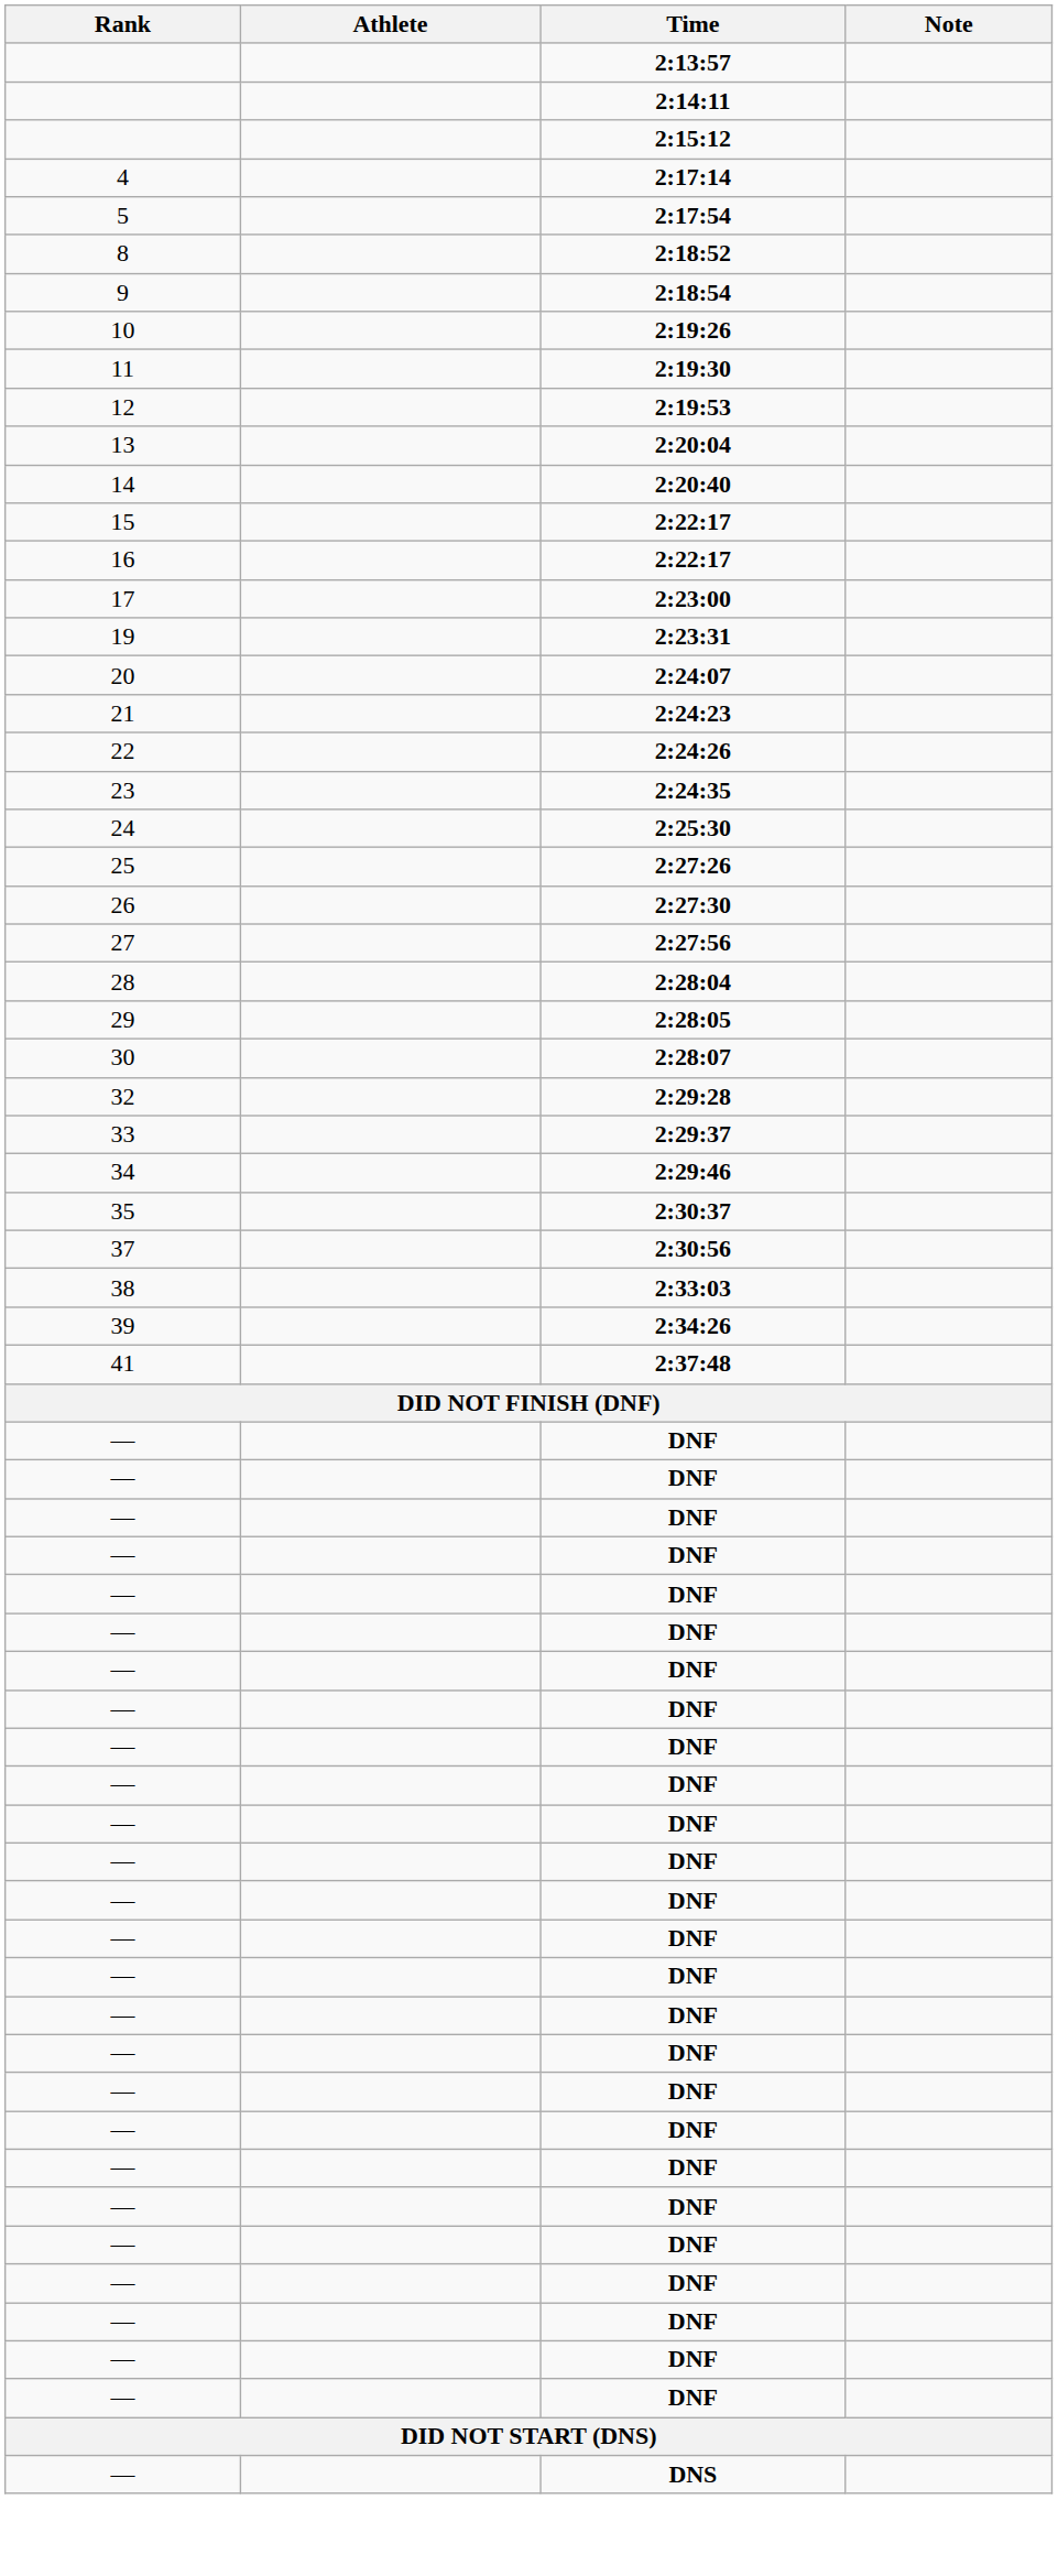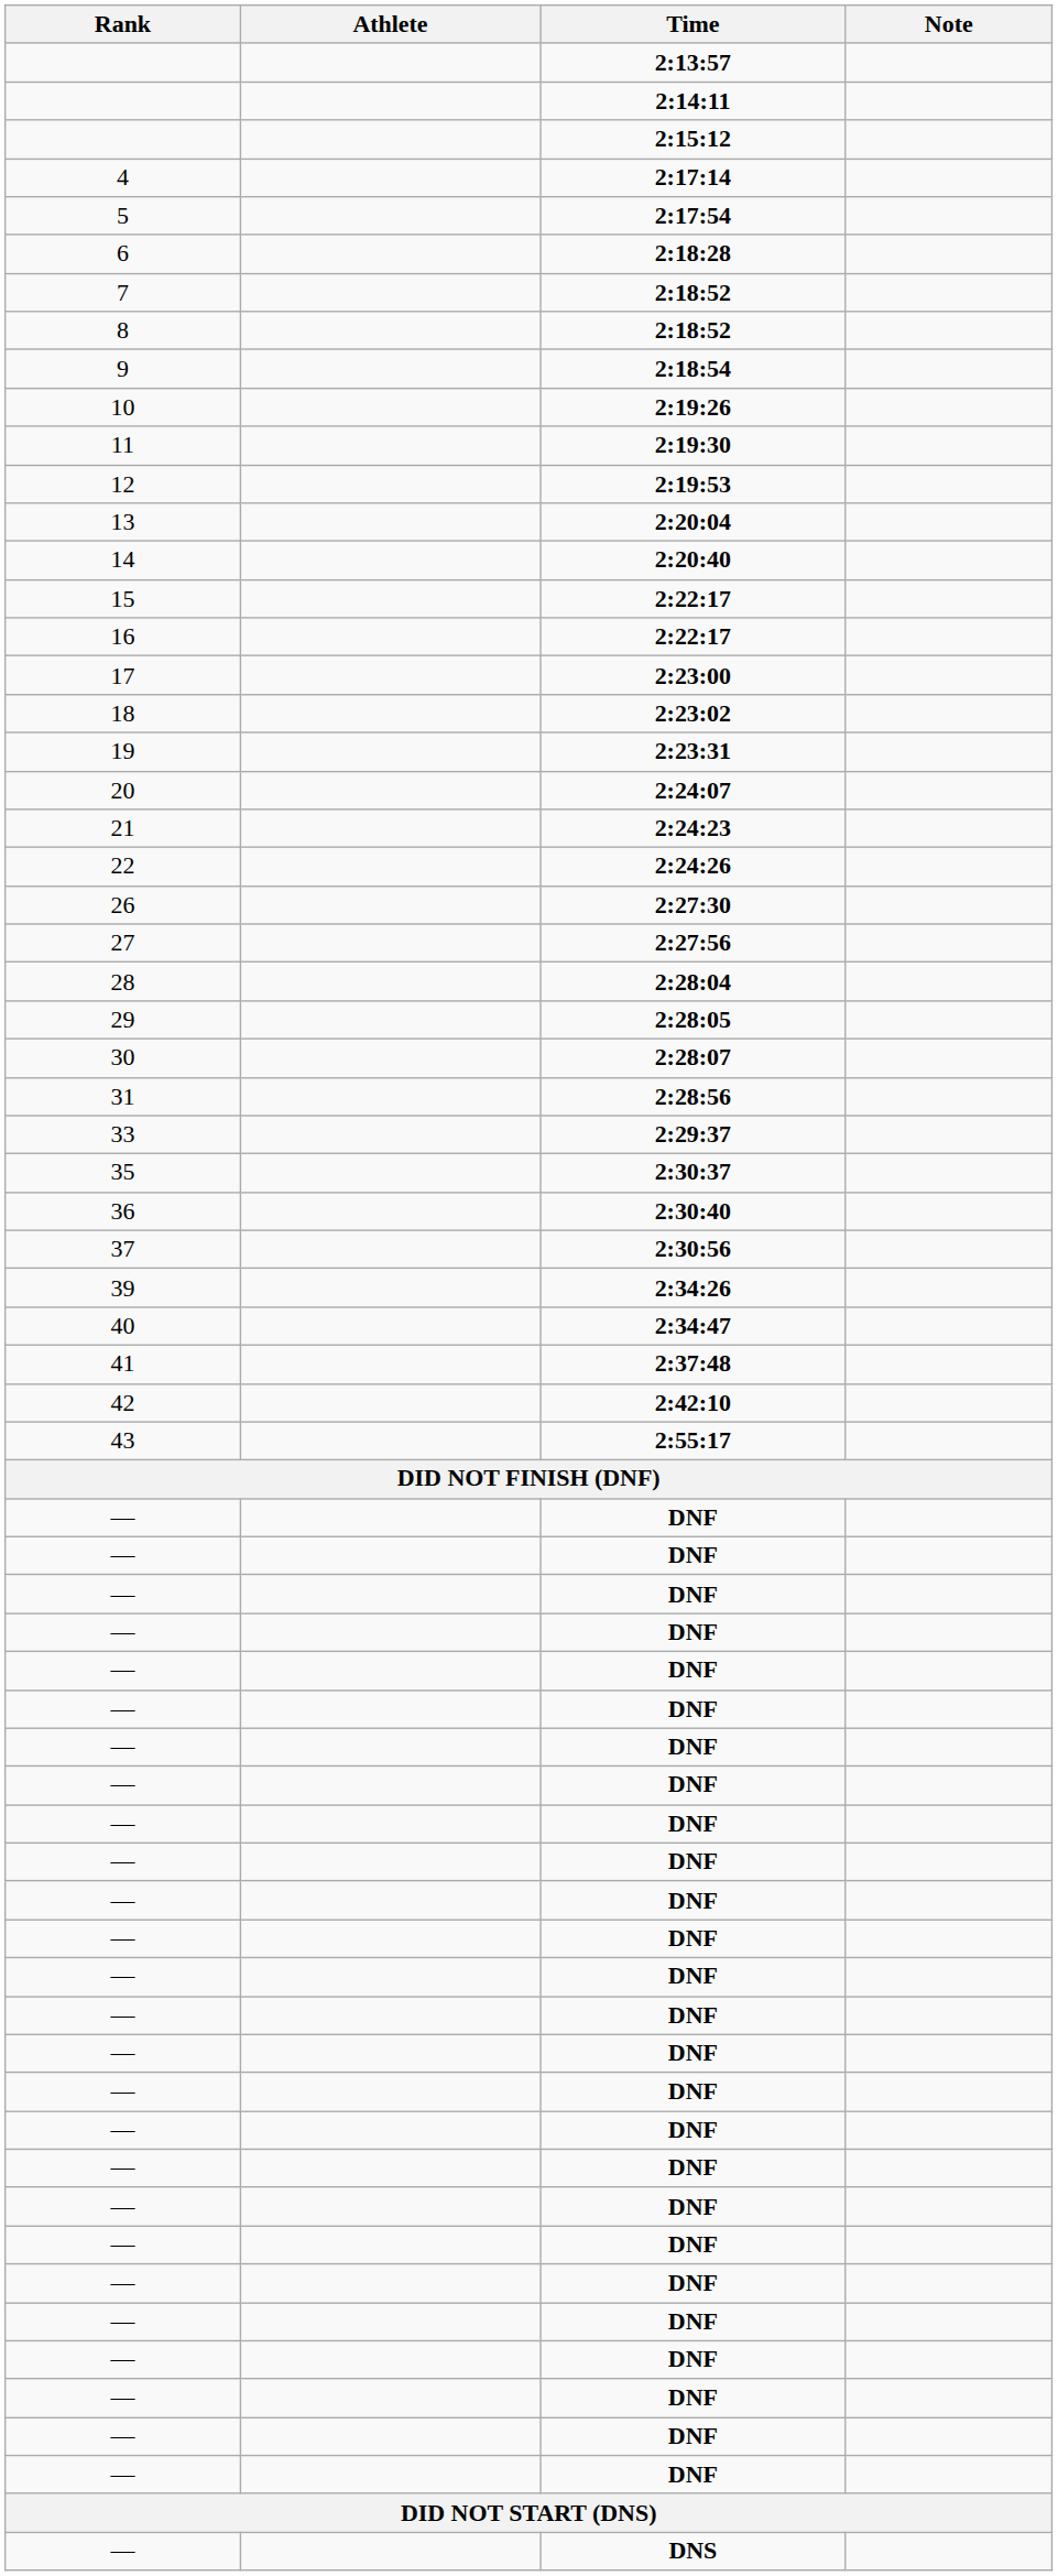+ row: 6 | 2:18:28
+ row: 7 | 2:18:52
+ row: 18 | 2:23:02
- row: 23 | 2:24:35
- row: 24 | 2:25:30
- row: 25 | 2:27:26
+ row: 31 | 2:28:56
- row: 32 | 2:29:28
- row: 34 | 2:29:46
+ row: 36 | 2:30:40
- row: 38 | 2:33:03
+ row: 40 | 2:34:47
+ row: 42 | 2:42:10
+ row: 43 | 2:55:17
